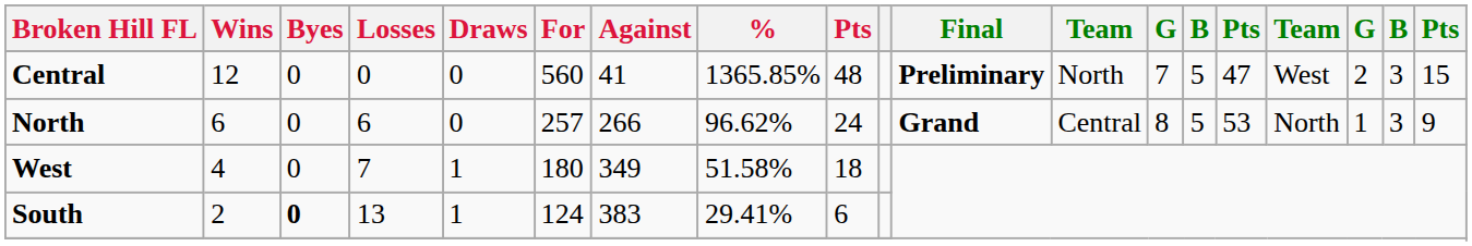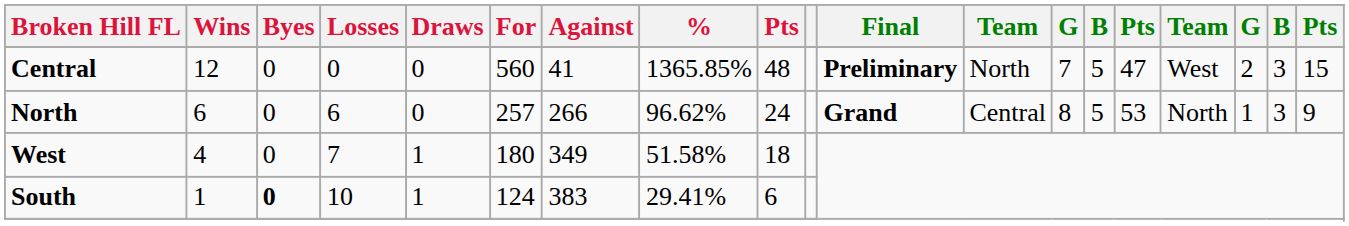South | Wins: 2 -> 1
South | Losses: 13 -> 10
